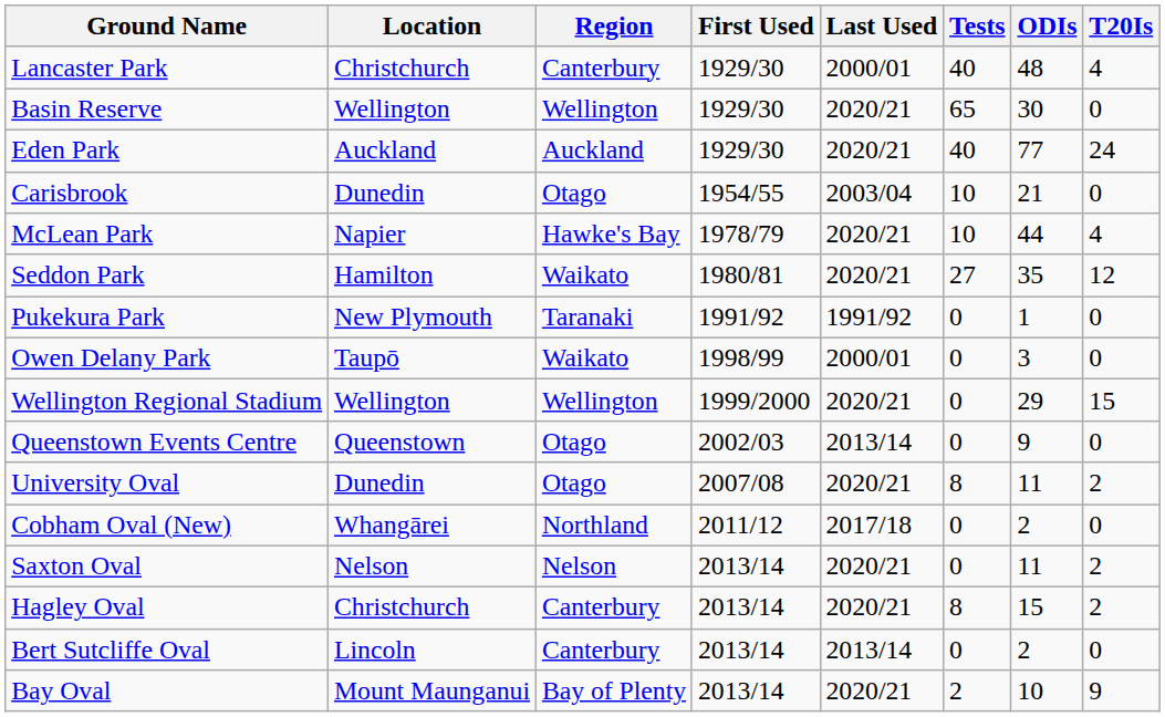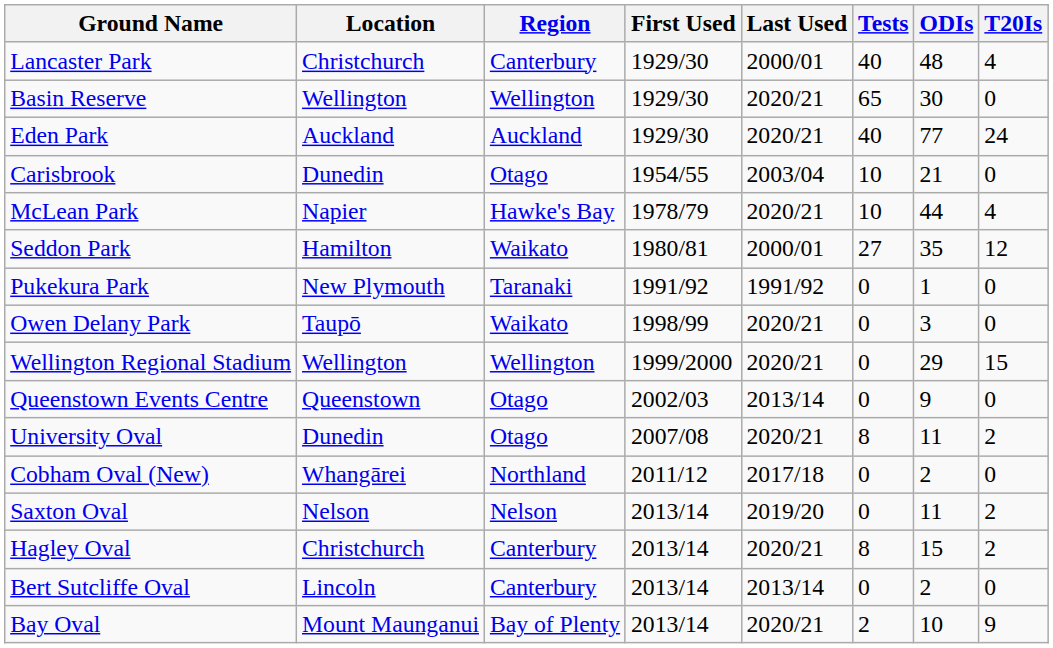Seddon Park | Last Used: 2020/21 -> 2000/01
Owen Delany Park | Last Used: 2000/01 -> 2020/21
Saxton Oval | Last Used: 2020/21 -> 2019/20
